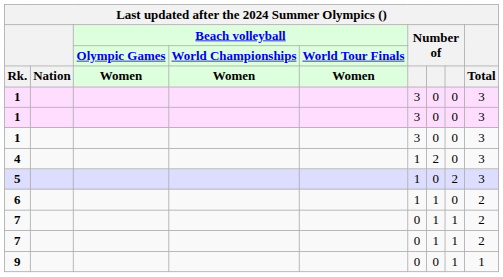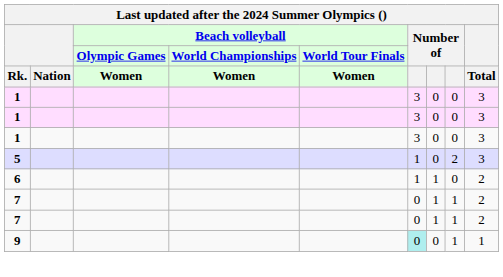- row: 4 | 1 | 2 | 0 | 3
9 | column 6: no background -> paleturquoise background
